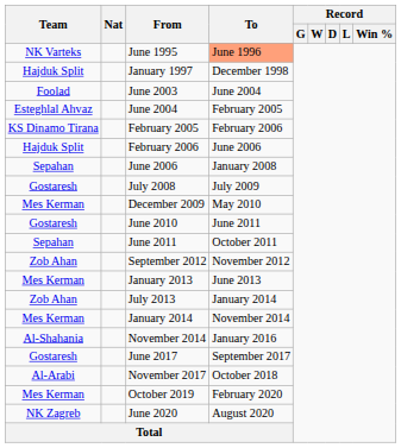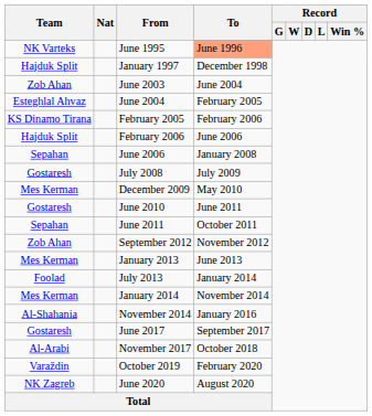June 2003 | Team: Foolad -> Zob Ahan
July 2013 | Team: Zob Ahan -> Foolad
October 2019 | Team: Mes Kerman -> Varaždin
